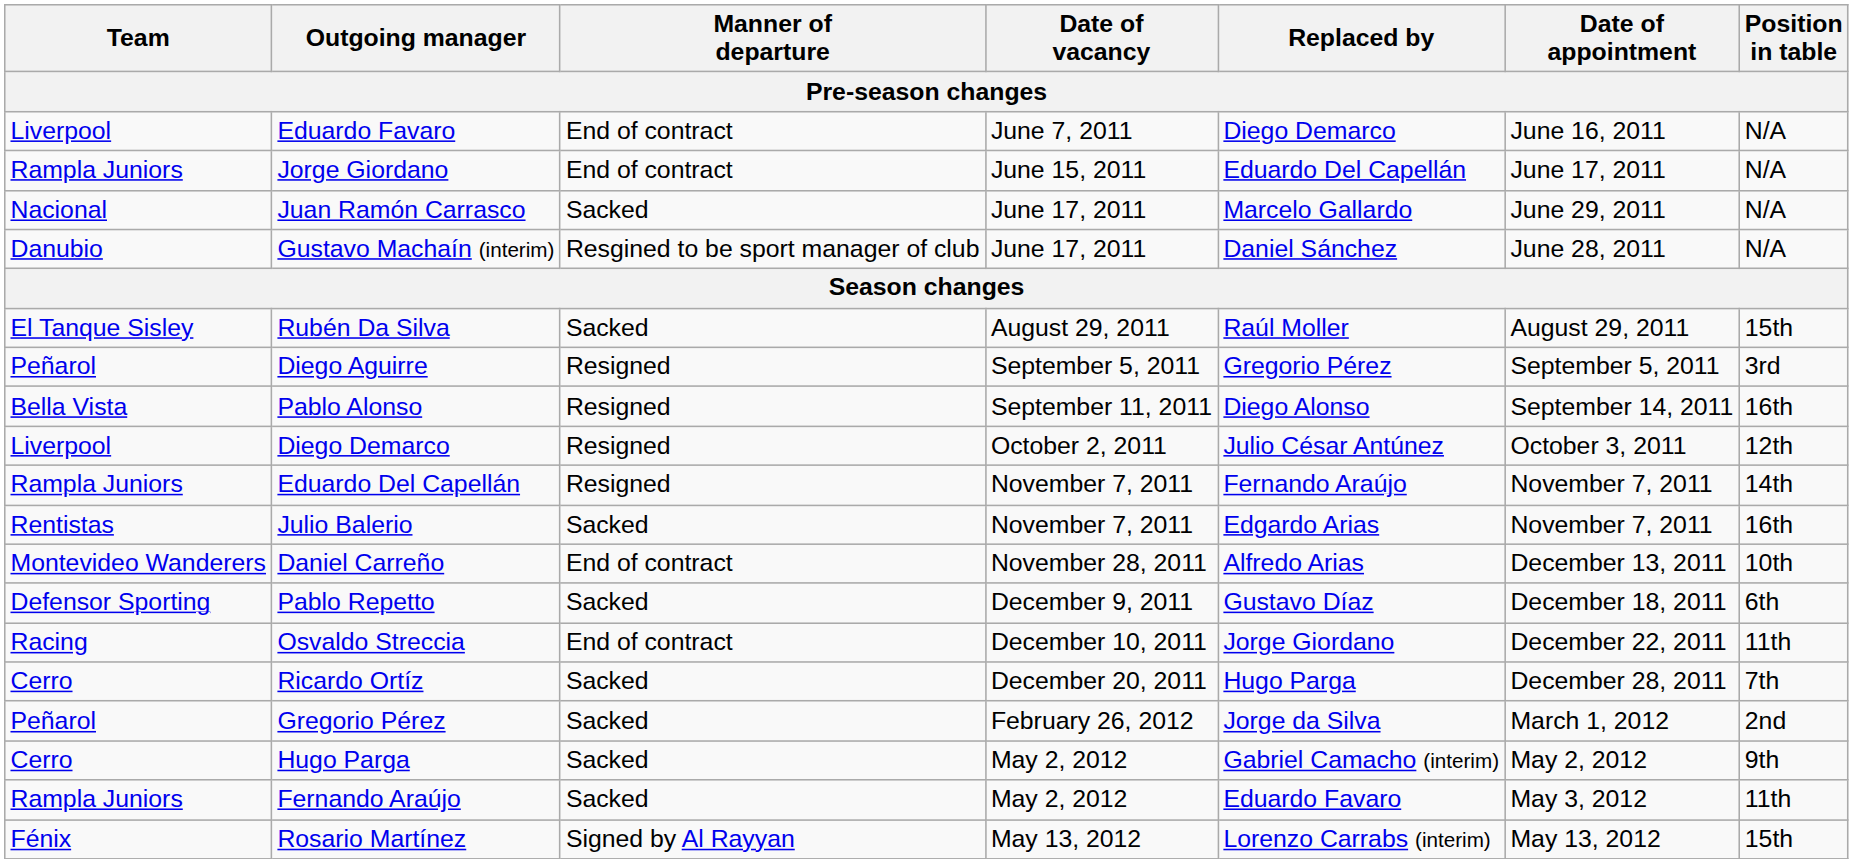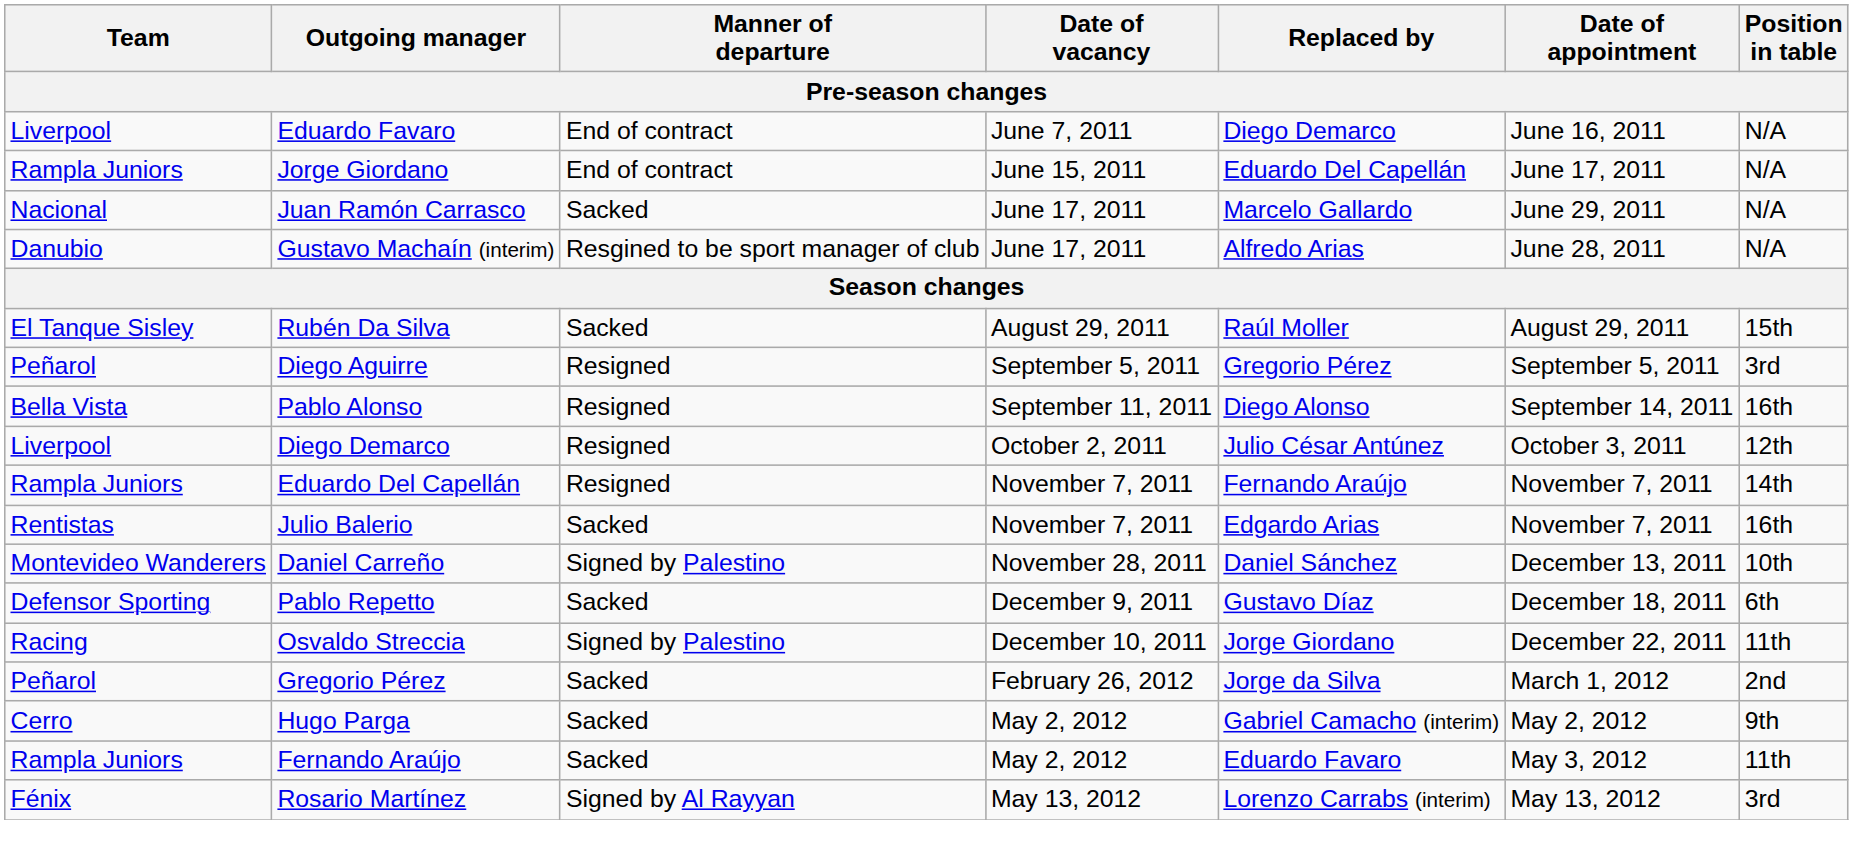Gustavo Machaín (interim) | Replaced by: Daniel Sánchez -> Alfredo Arias
Daniel Carreño | Manner of departure: End of contract -> Signed by Palestino
Daniel Carreño | Replaced by: Alfredo Arias -> Daniel Sánchez
Osvaldo Streccia | Manner of departure: End of contract -> Signed by Palestino
- row: Cerro | Ricardo Ortíz | Sacked | December 20, 2011 | Hugo Parga | December 28, 2011 | 7th
Rosario Martínez | Position in table: 15th -> 3rd
